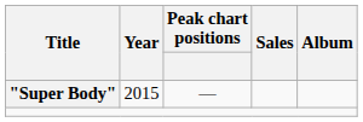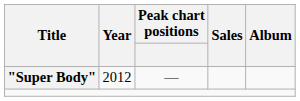"Super Body" | Year: 2015 -> 2012
